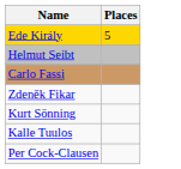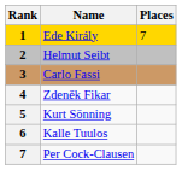+ column: Rank | 1 | 2 | 3 | 4 | 5 | 6 | 7
Ede Király | Places: 5 -> 7
